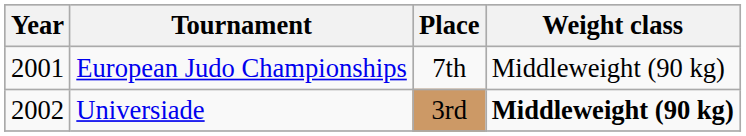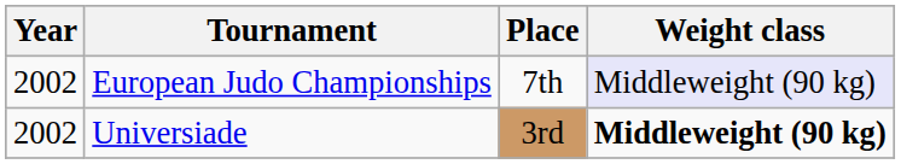European Judo Championships | Year: 2001 -> 2002
European Judo Championships | Weight class: no background -> lavender background
